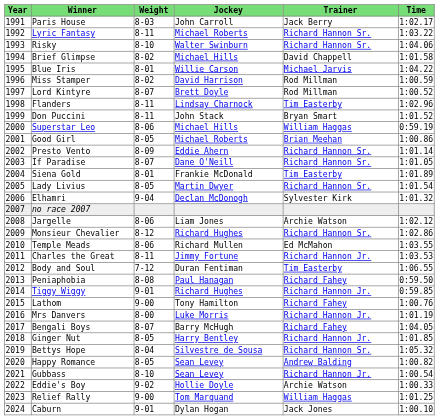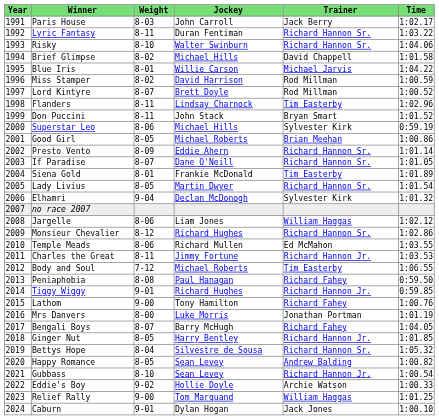Lyric Fantasy | Jockey: Michael Roberts -> Duran Fentiman
Superstar Leo | Trainer: William Haggas -> Sylvester Kirk
Jargelle | Trainer: Archie Watson -> William Haggas
Body and Soul | Jockey: Duran Fentiman -> Michael Roberts
Mrs Danvers | Trainer: Richard Hannon Jr. -> Jonathan Portman
